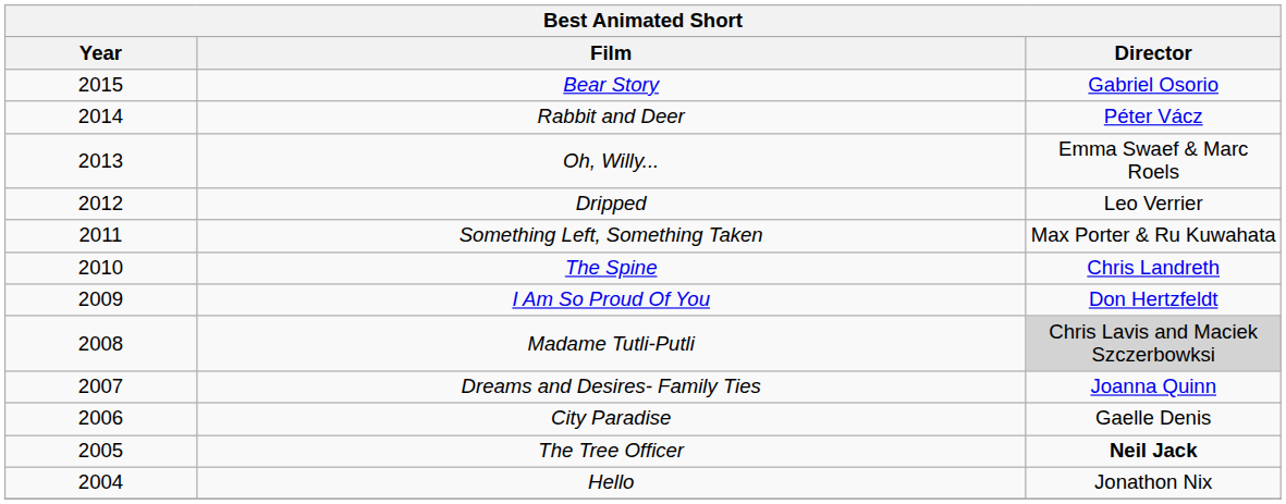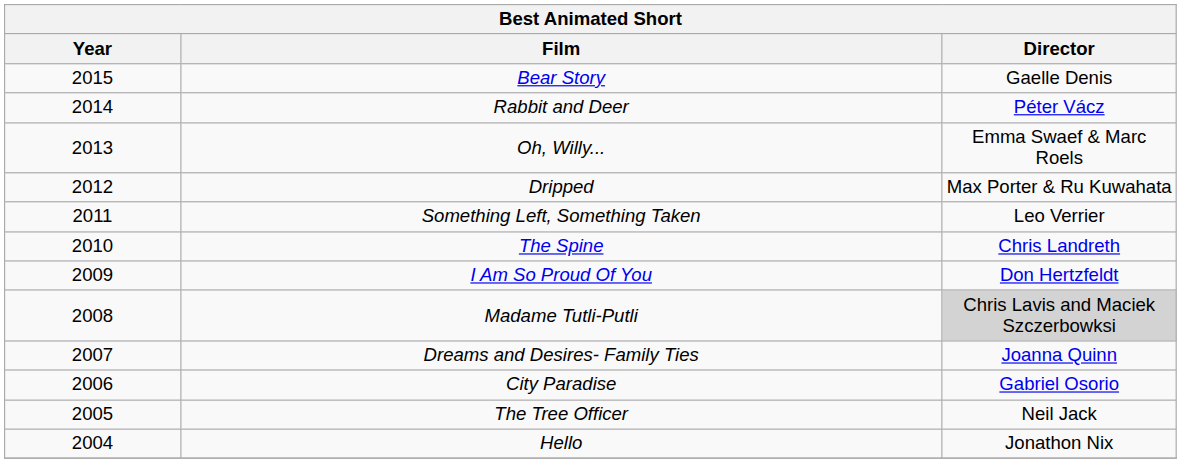Bear Story | Director: Gabriel Osorio -> Gaelle Denis
Dripped | Director: Leo Verrier -> Max Porter & Ru Kuwahata
Something Left, Something Taken | Director: Max Porter & Ru Kuwahata -> Leo Verrier
City Paradise | Director: Gaelle Denis -> Gabriel Osorio
The Tree Officer | Director: bold -> normal
